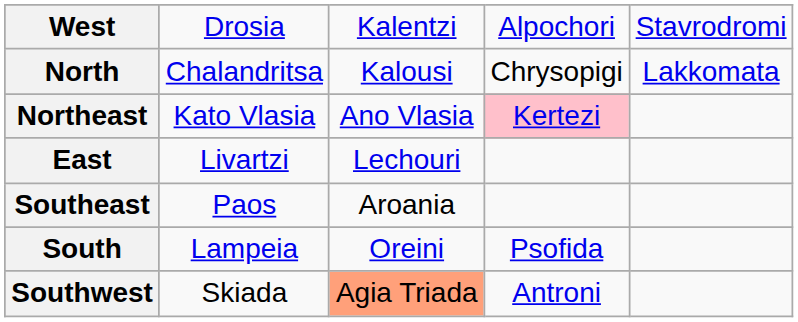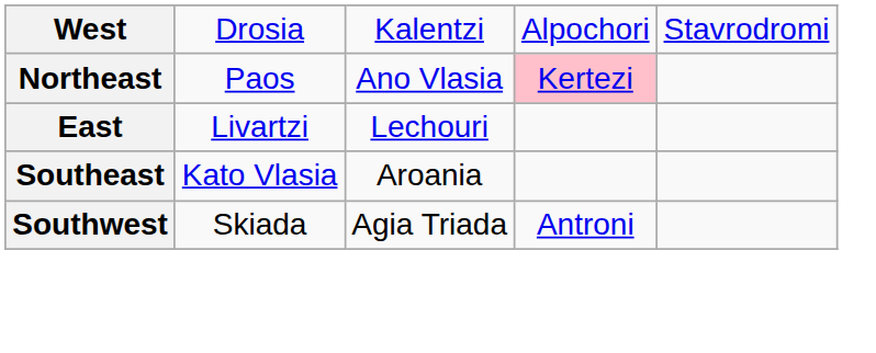- row: North | Chalandritsa | Kalousi | Chrysopigi | Lakkomata
Northeast | column 2: Kato Vlasia -> Paos
Southeast | column 2: Paos -> Kato Vlasia
- row: South | Lampeia | Oreini | Psofida
Southwest | column 3: lightsalmon background -> no background
